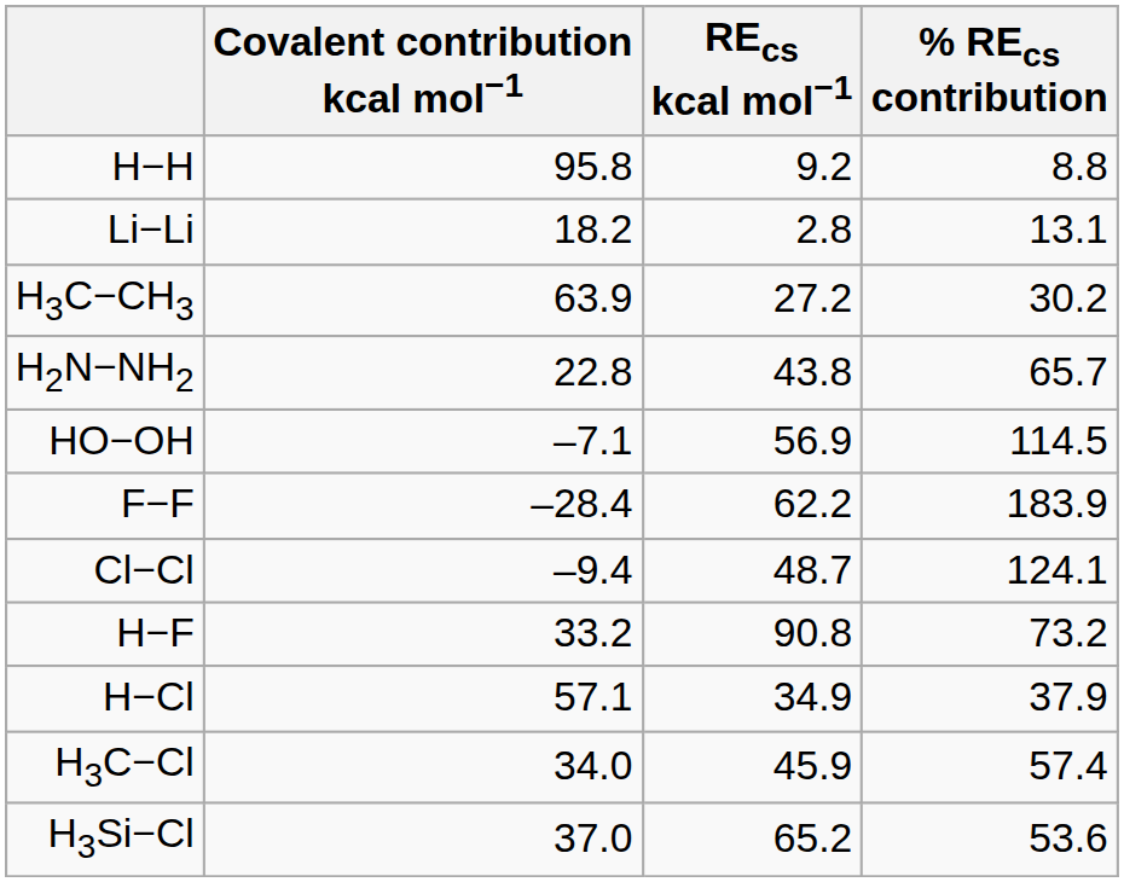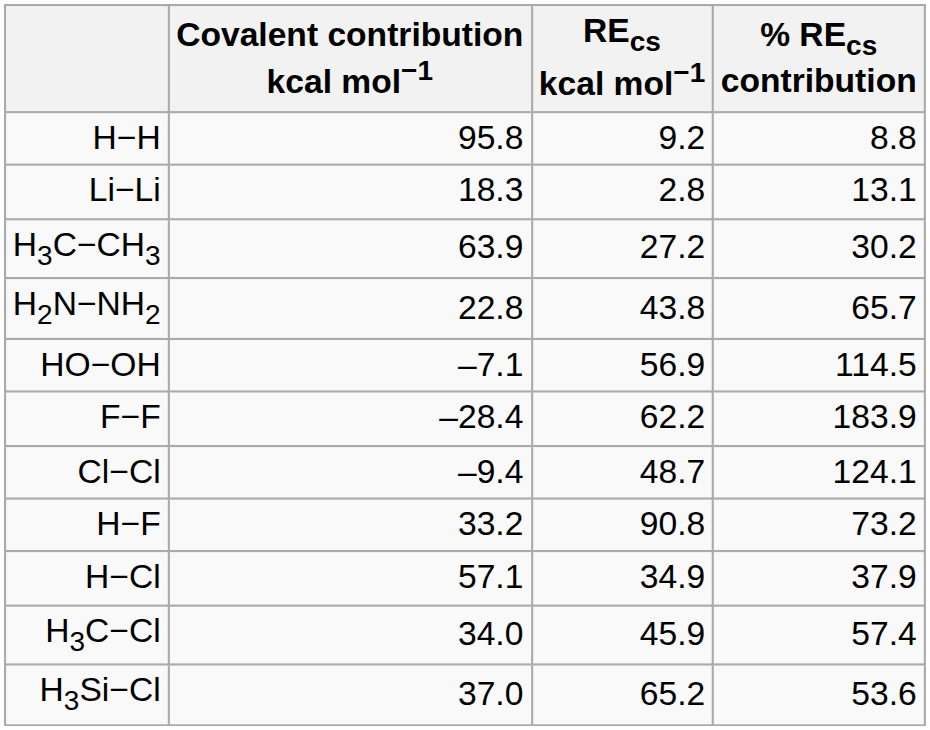Li−Li | Covalent contribution kcal mol−1: 18.2 -> 18.3
